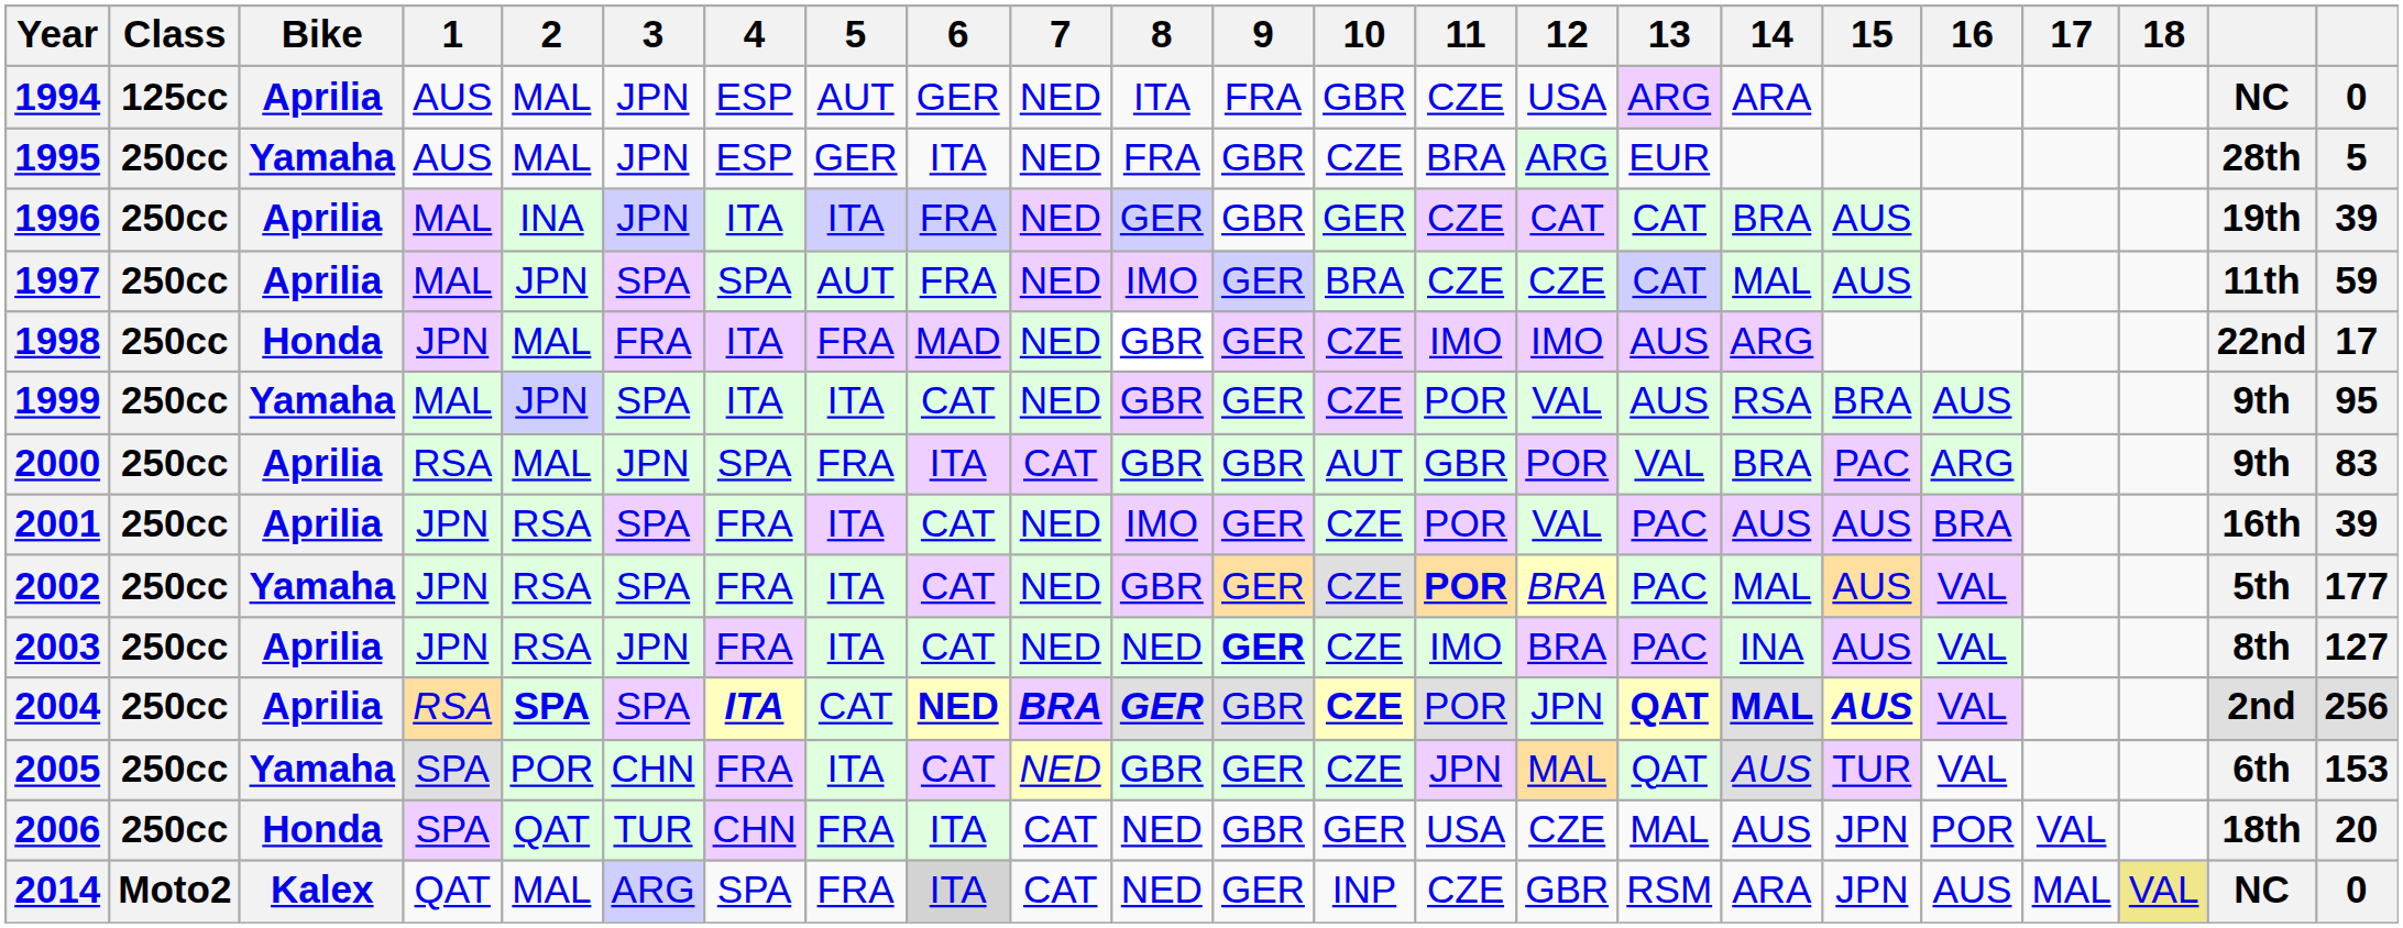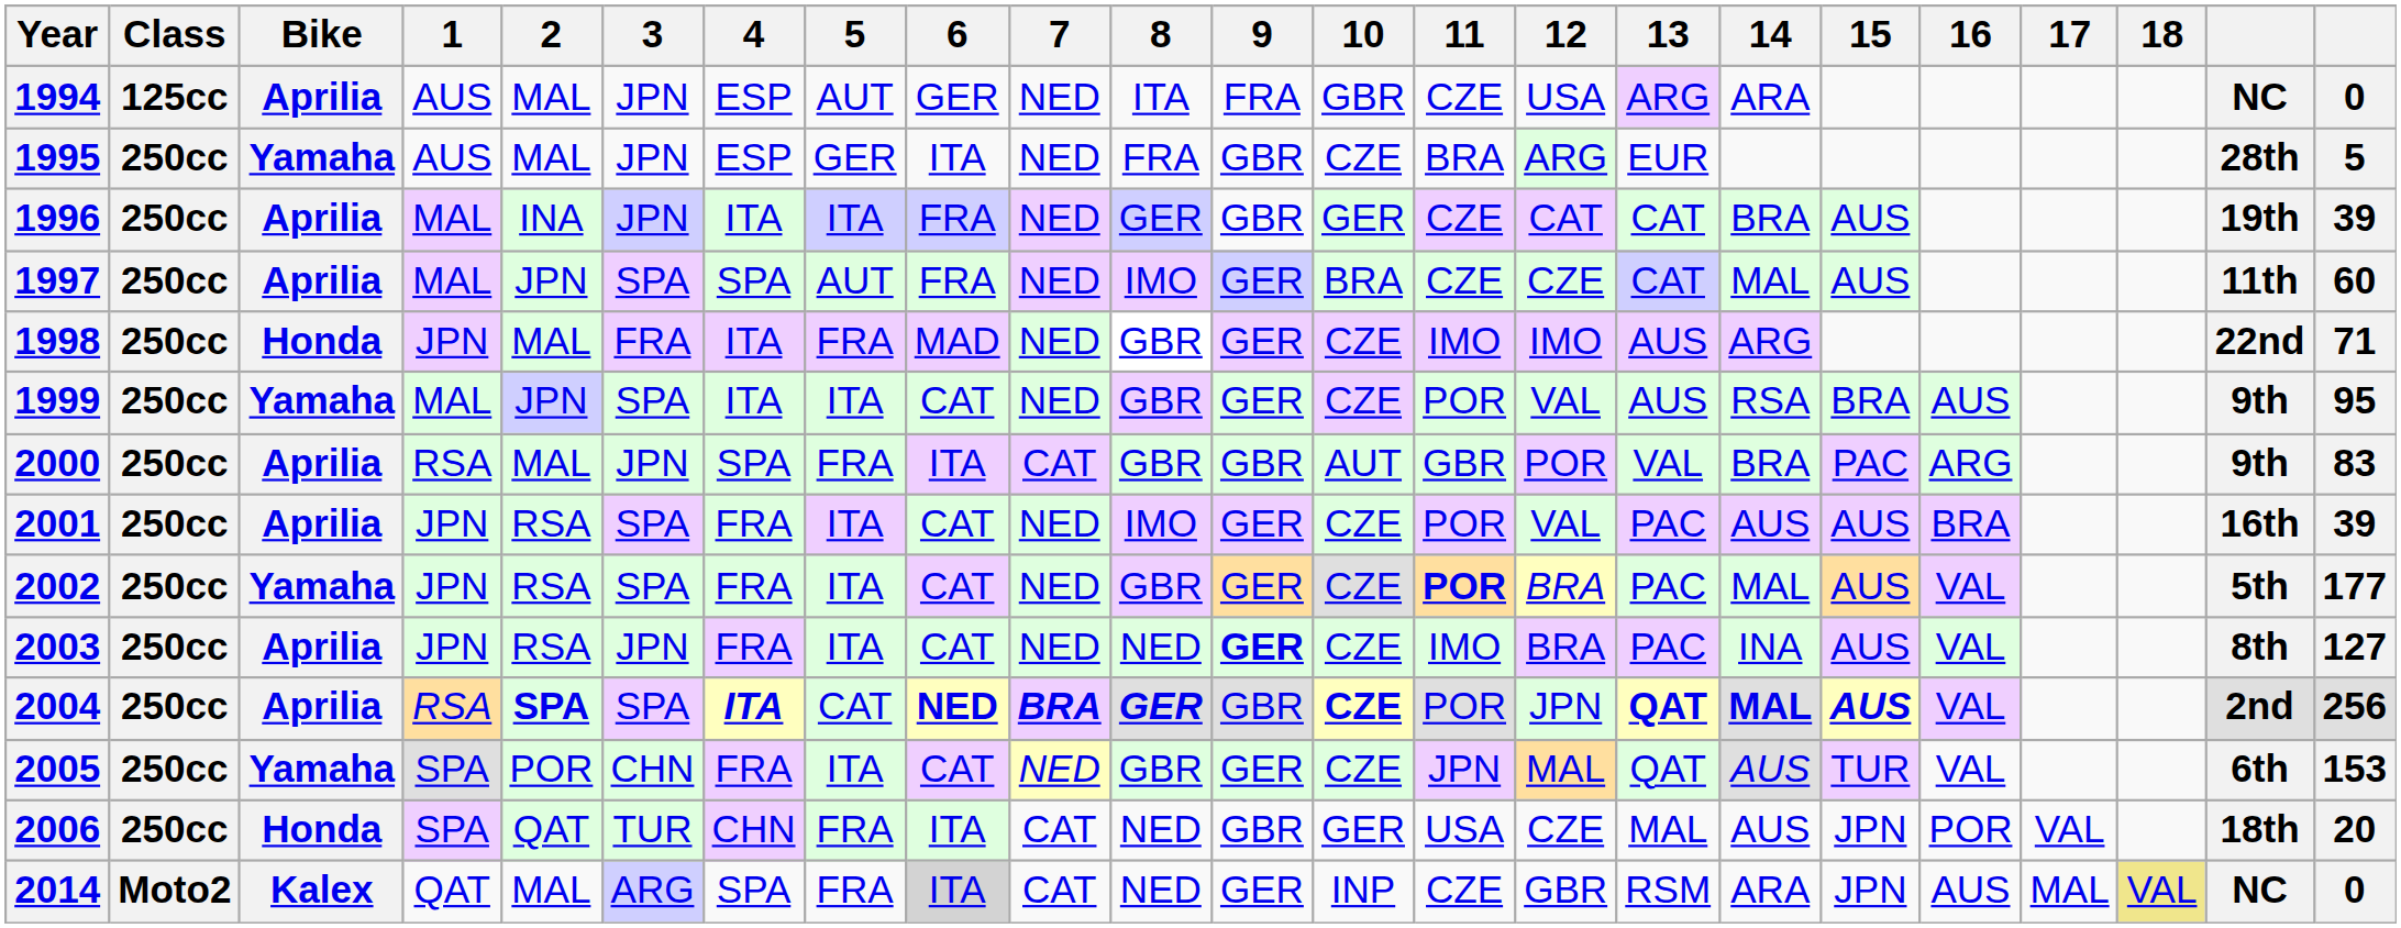1997 | column 23: 59 -> 60
1998 | column 23: 17 -> 71
